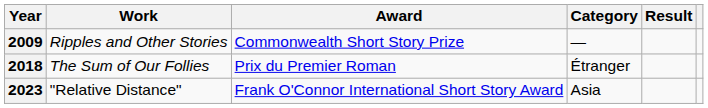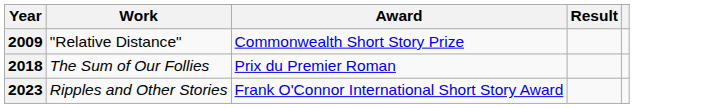- column: Category | — | Étranger | Asia
2009 | Work: Ripples and Other Stories -> "Relative Distance"
2023 | Work: "Relative Distance" -> Ripples and Other Stories
